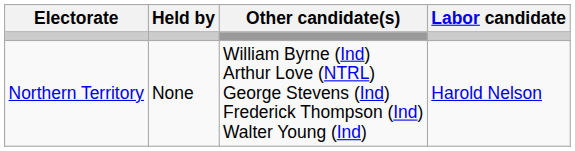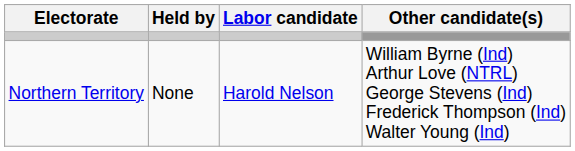columns swapped: Labor candidate <-> Other candidate(s)
